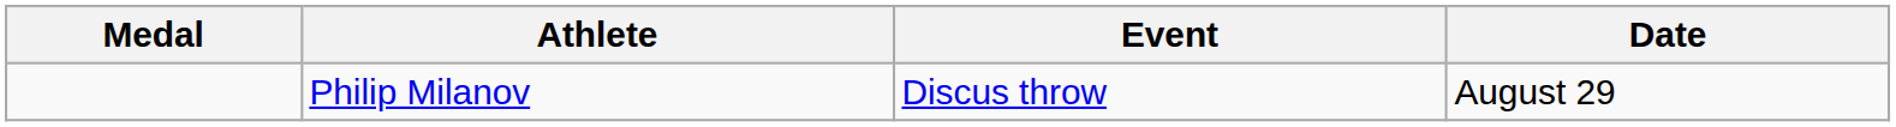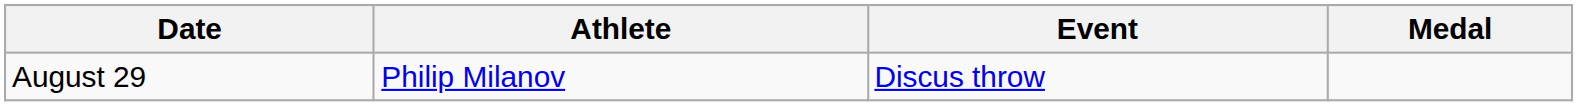columns swapped: Medal <-> Date
